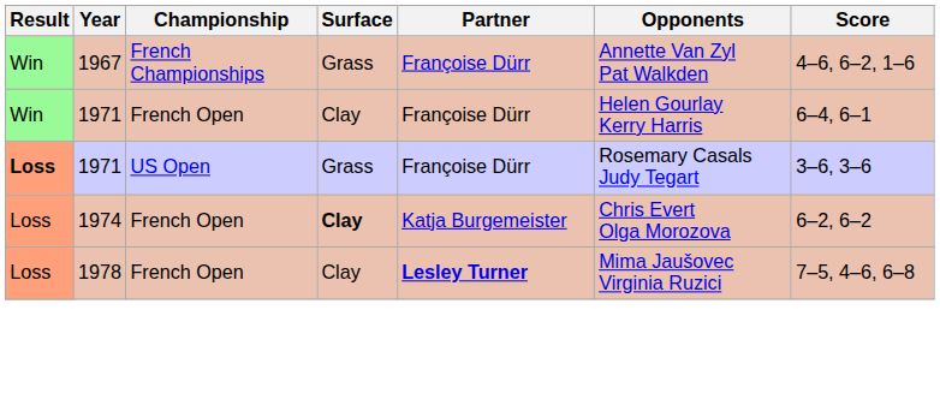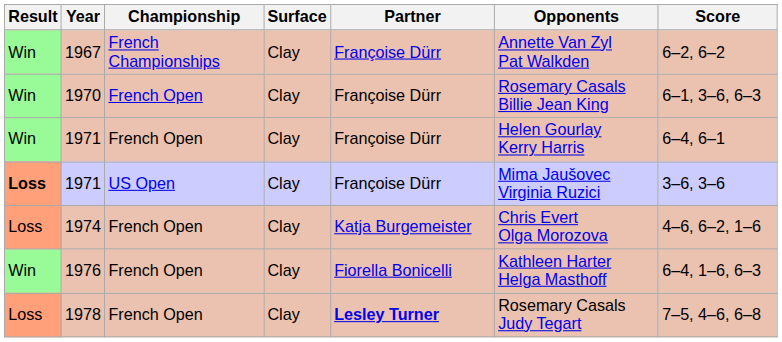1967 | Surface: Grass -> Clay
1967 | Score: 4–6, 6–2, 1–6 -> 6–2, 6–2
+ row: Win | 1970 | French Open | Clay | Françoise Dürr | Rosemary Casals Billie Jean King | 6–1, 3–6, 6–3
1971 / US Open | Surface: Grass -> Clay
1971 / US Open | Opponents: Rosemary Casals Judy Tegart -> Mima Jaušovec Virginia Ruzici
1974 | Surface: bold -> normal
1974 | Score: 6–2, 6–2 -> 4–6, 6–2, 1–6
+ row: Win | 1976 | French Open | Clay | Fiorella Bonicelli | Kathleen Harter Helga Masthoff | 6–4, 1–6, 6–3
1978 | Opponents: Mima Jaušovec Virginia Ruzici -> Rosemary Casals Judy Tegart
